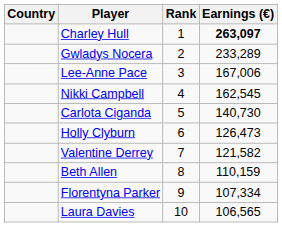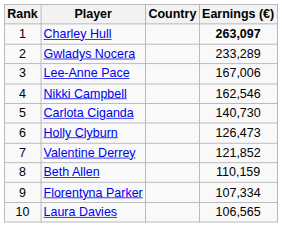columns swapped: Rank <-> Country
Nikki Campbell | Earnings (€): 162,545 -> 162,546
Valentine Derrey | Earnings (€): 121,582 -> 121,852
